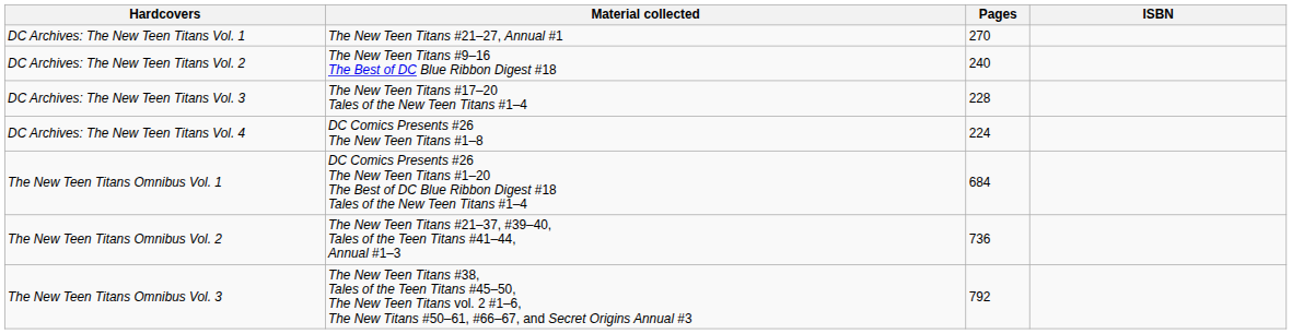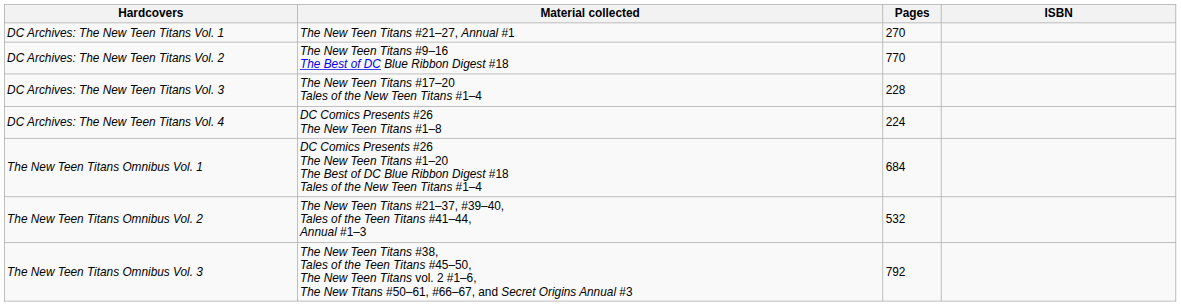DC Archives: The New Teen Titans Vol. 2 | Pages: 240 -> 770
The New Teen Titans Omnibus Vol. 2 | Pages: 736 -> 532
